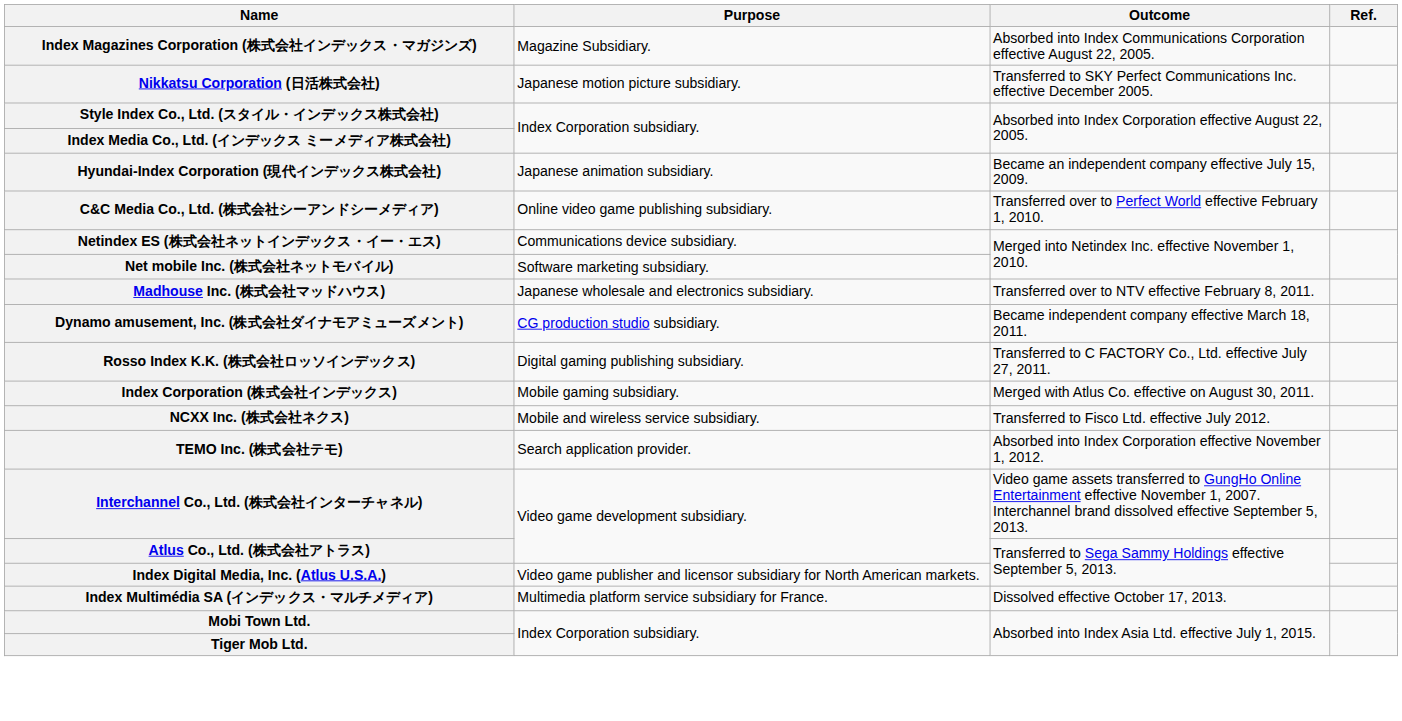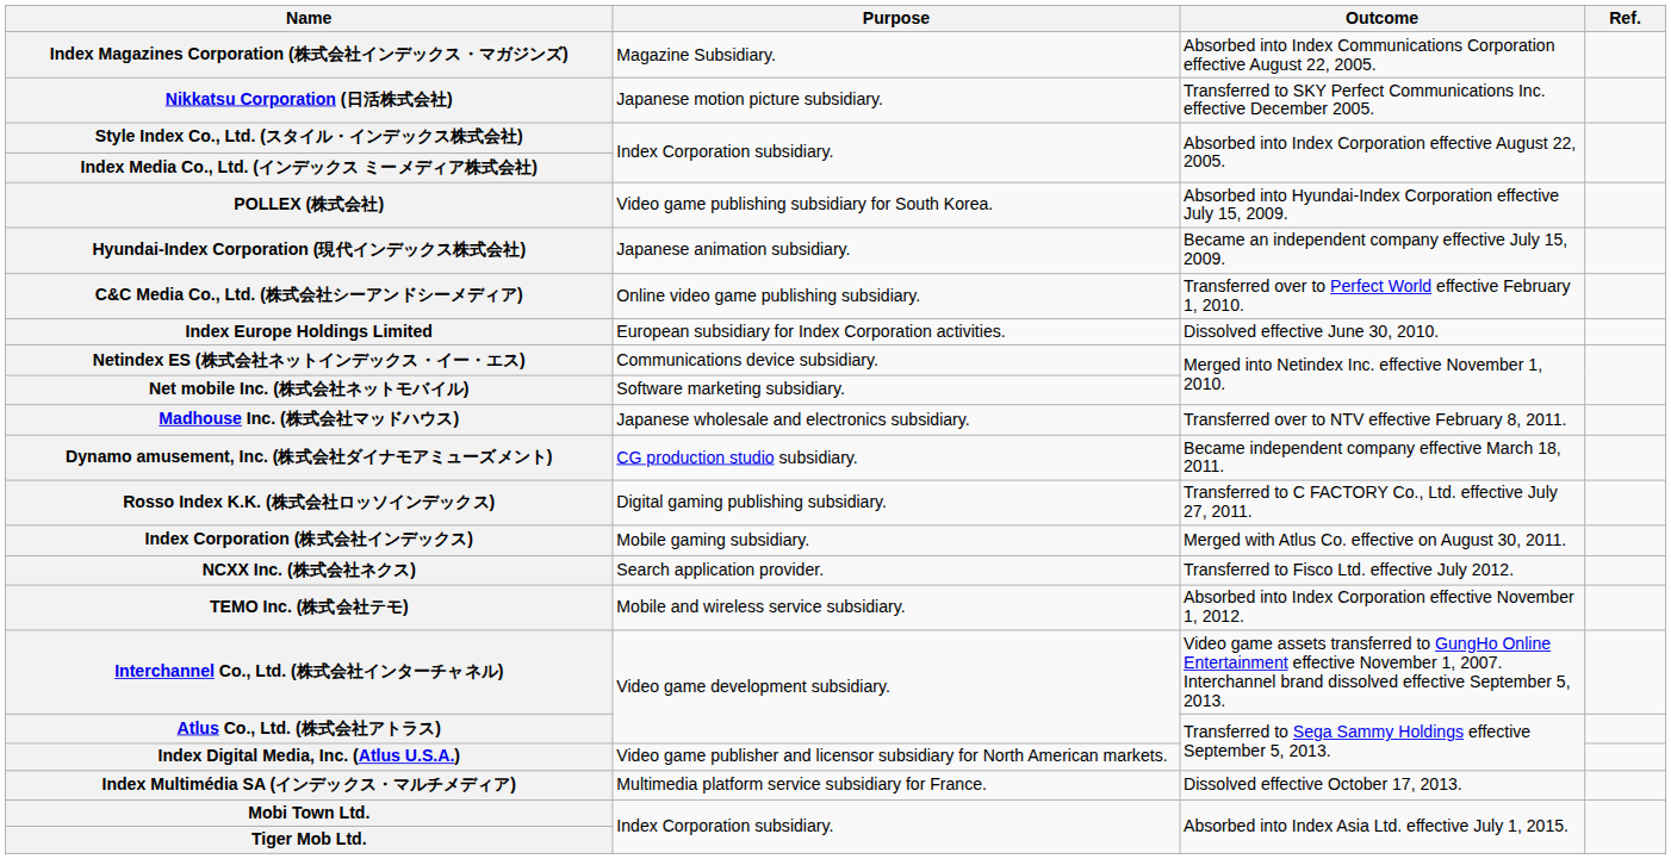+ row: POLLEX (株式会社) | Video game publishing subsidiary for South Korea. | Absorbed into Hyundai-Index Corporation effective July 15, 2009.
+ row: Index Europe Holdings Limited | European subsidiary for Index Corporation activities. | Dissolved effective June 30, 2010.
NCXX Inc. (株式会社ネクス) | Purpose: Mobile and wireless service subsidiary. -> Search application provider.
TEMO Inc. (株式会社テモ) | Purpose: Search application provider. -> Mobile and wireless service subsidiary.
